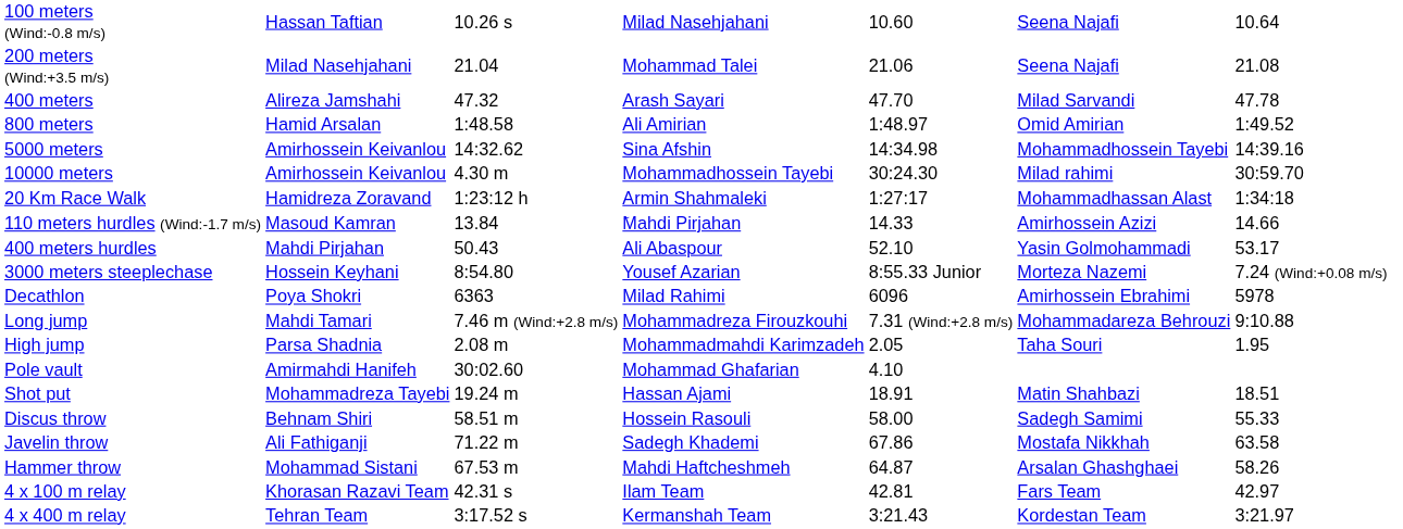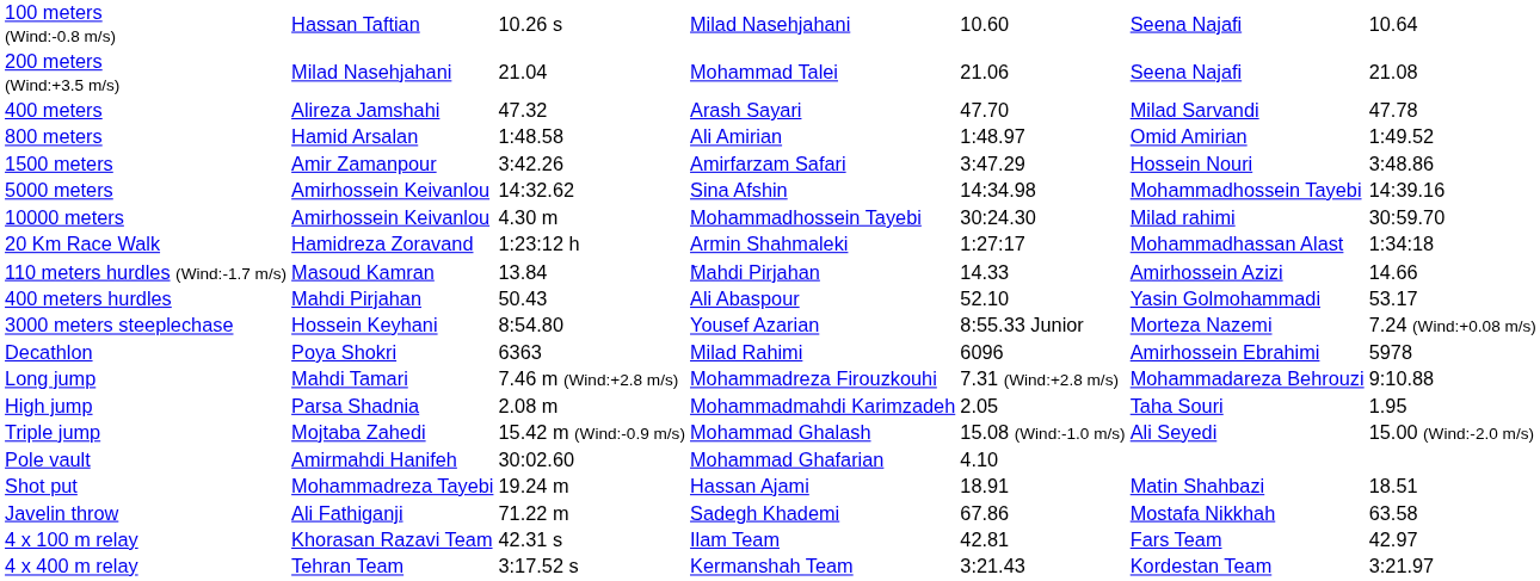+ row: 1500 meters | Amir Zamanpour | 3:42.26 | Amirfarzam Safari | 3:47.29 | Hossein Nouri | 3:48.86
+ row: Triple jump | Mojtaba Zahedi | 15.42 m (Wind:-0.9 m/s) | Mohammad Ghalash | 15.08 (Wind:-1.0 m/s) | Ali Seyedi | 15.00 (Wind:-2.0 m/s)
- row: Discus throw | Behnam Shiri | 58.51 m | Hossein Rasouli | 58.00 | Sadegh Samimi | 55.33
- row: Hammer throw | Mohammad Sistani | 67.53 m | Mahdi Haftcheshmeh | 64.87 | Arsalan Ghashghaei | 58.26
